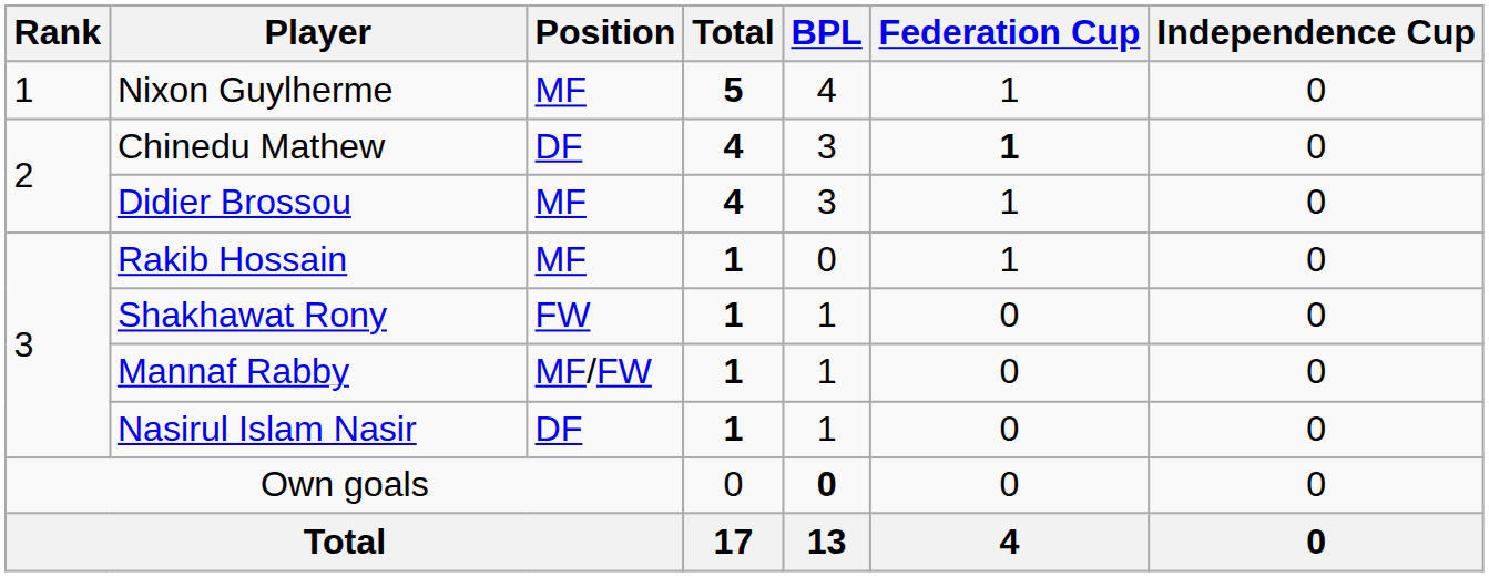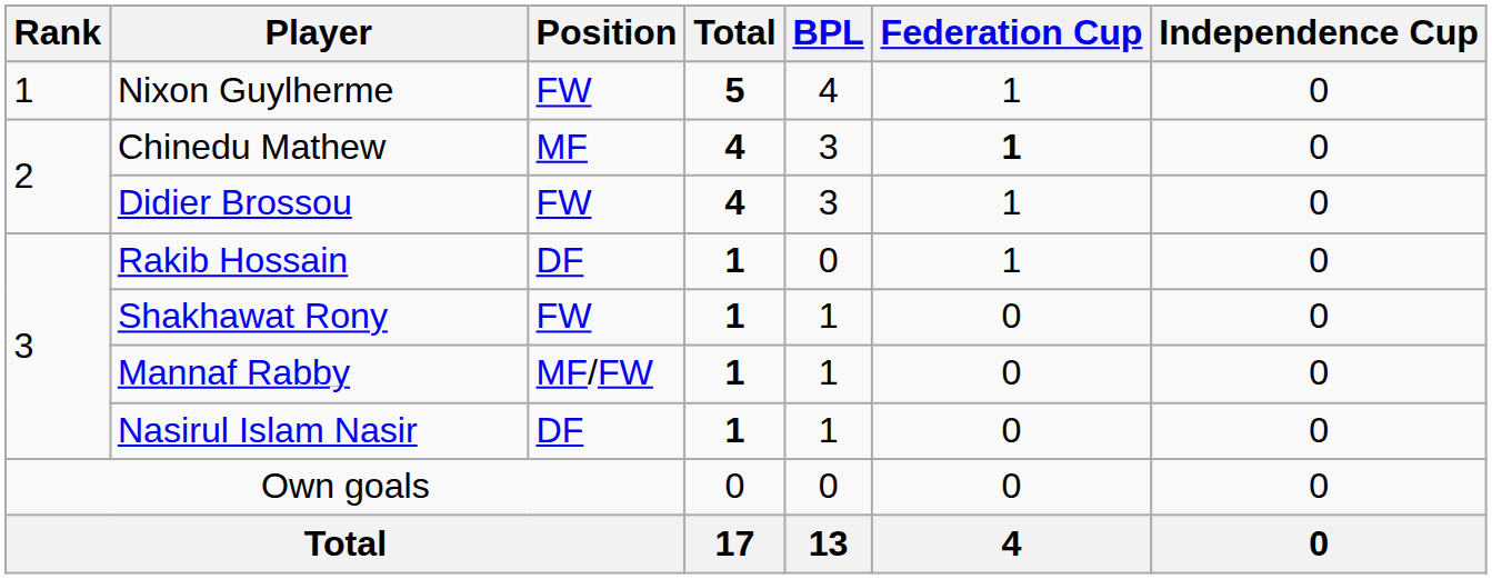Nixon Guylherme | Position: MF -> FW
Chinedu Mathew | Position: DF -> MF
Didier Brossou | Position: MF -> FW
Rakib Hossain | Position: MF -> DF
Own goals | BPL: bold -> normal
